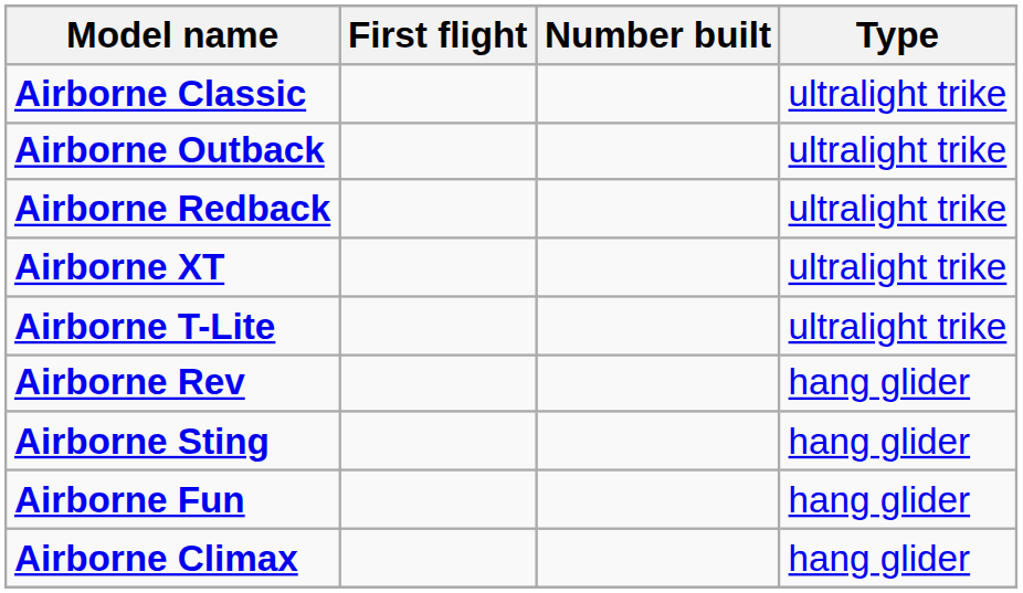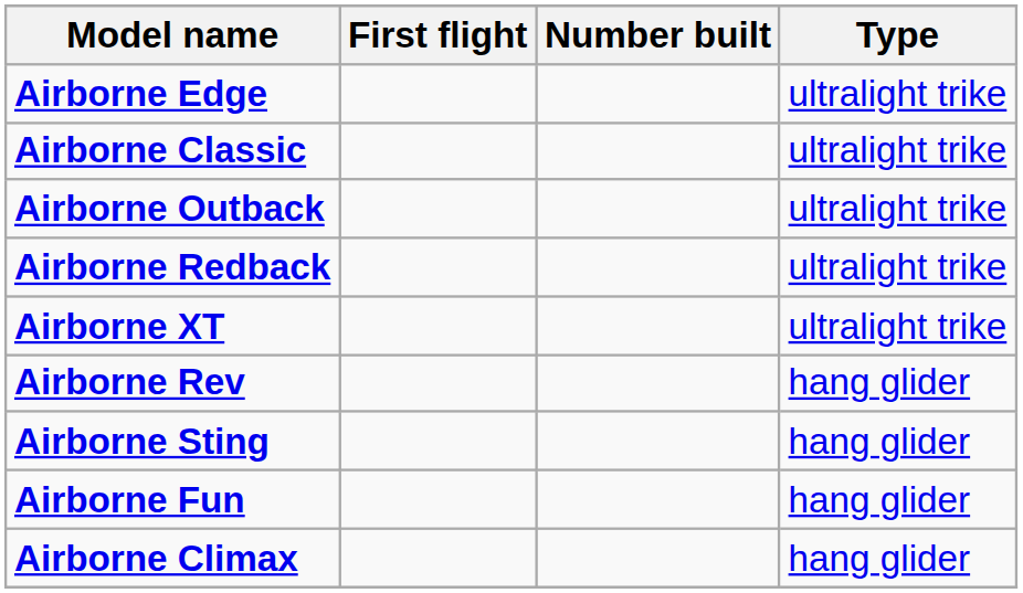+ row: Airborne Edge | ultralight trike
- row: Airborne T-Lite | ultralight trike
